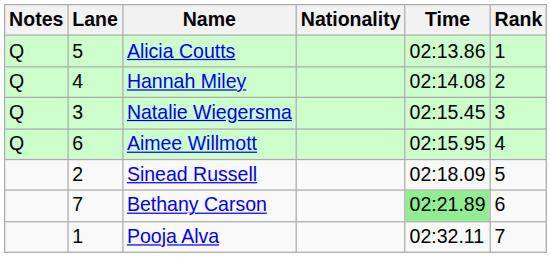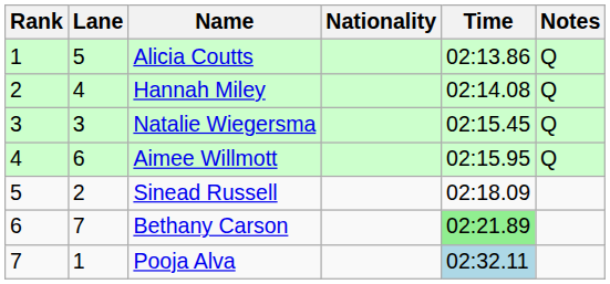columns swapped: Rank <-> Notes
Pooja Alva | Time: no background -> lightblue background
